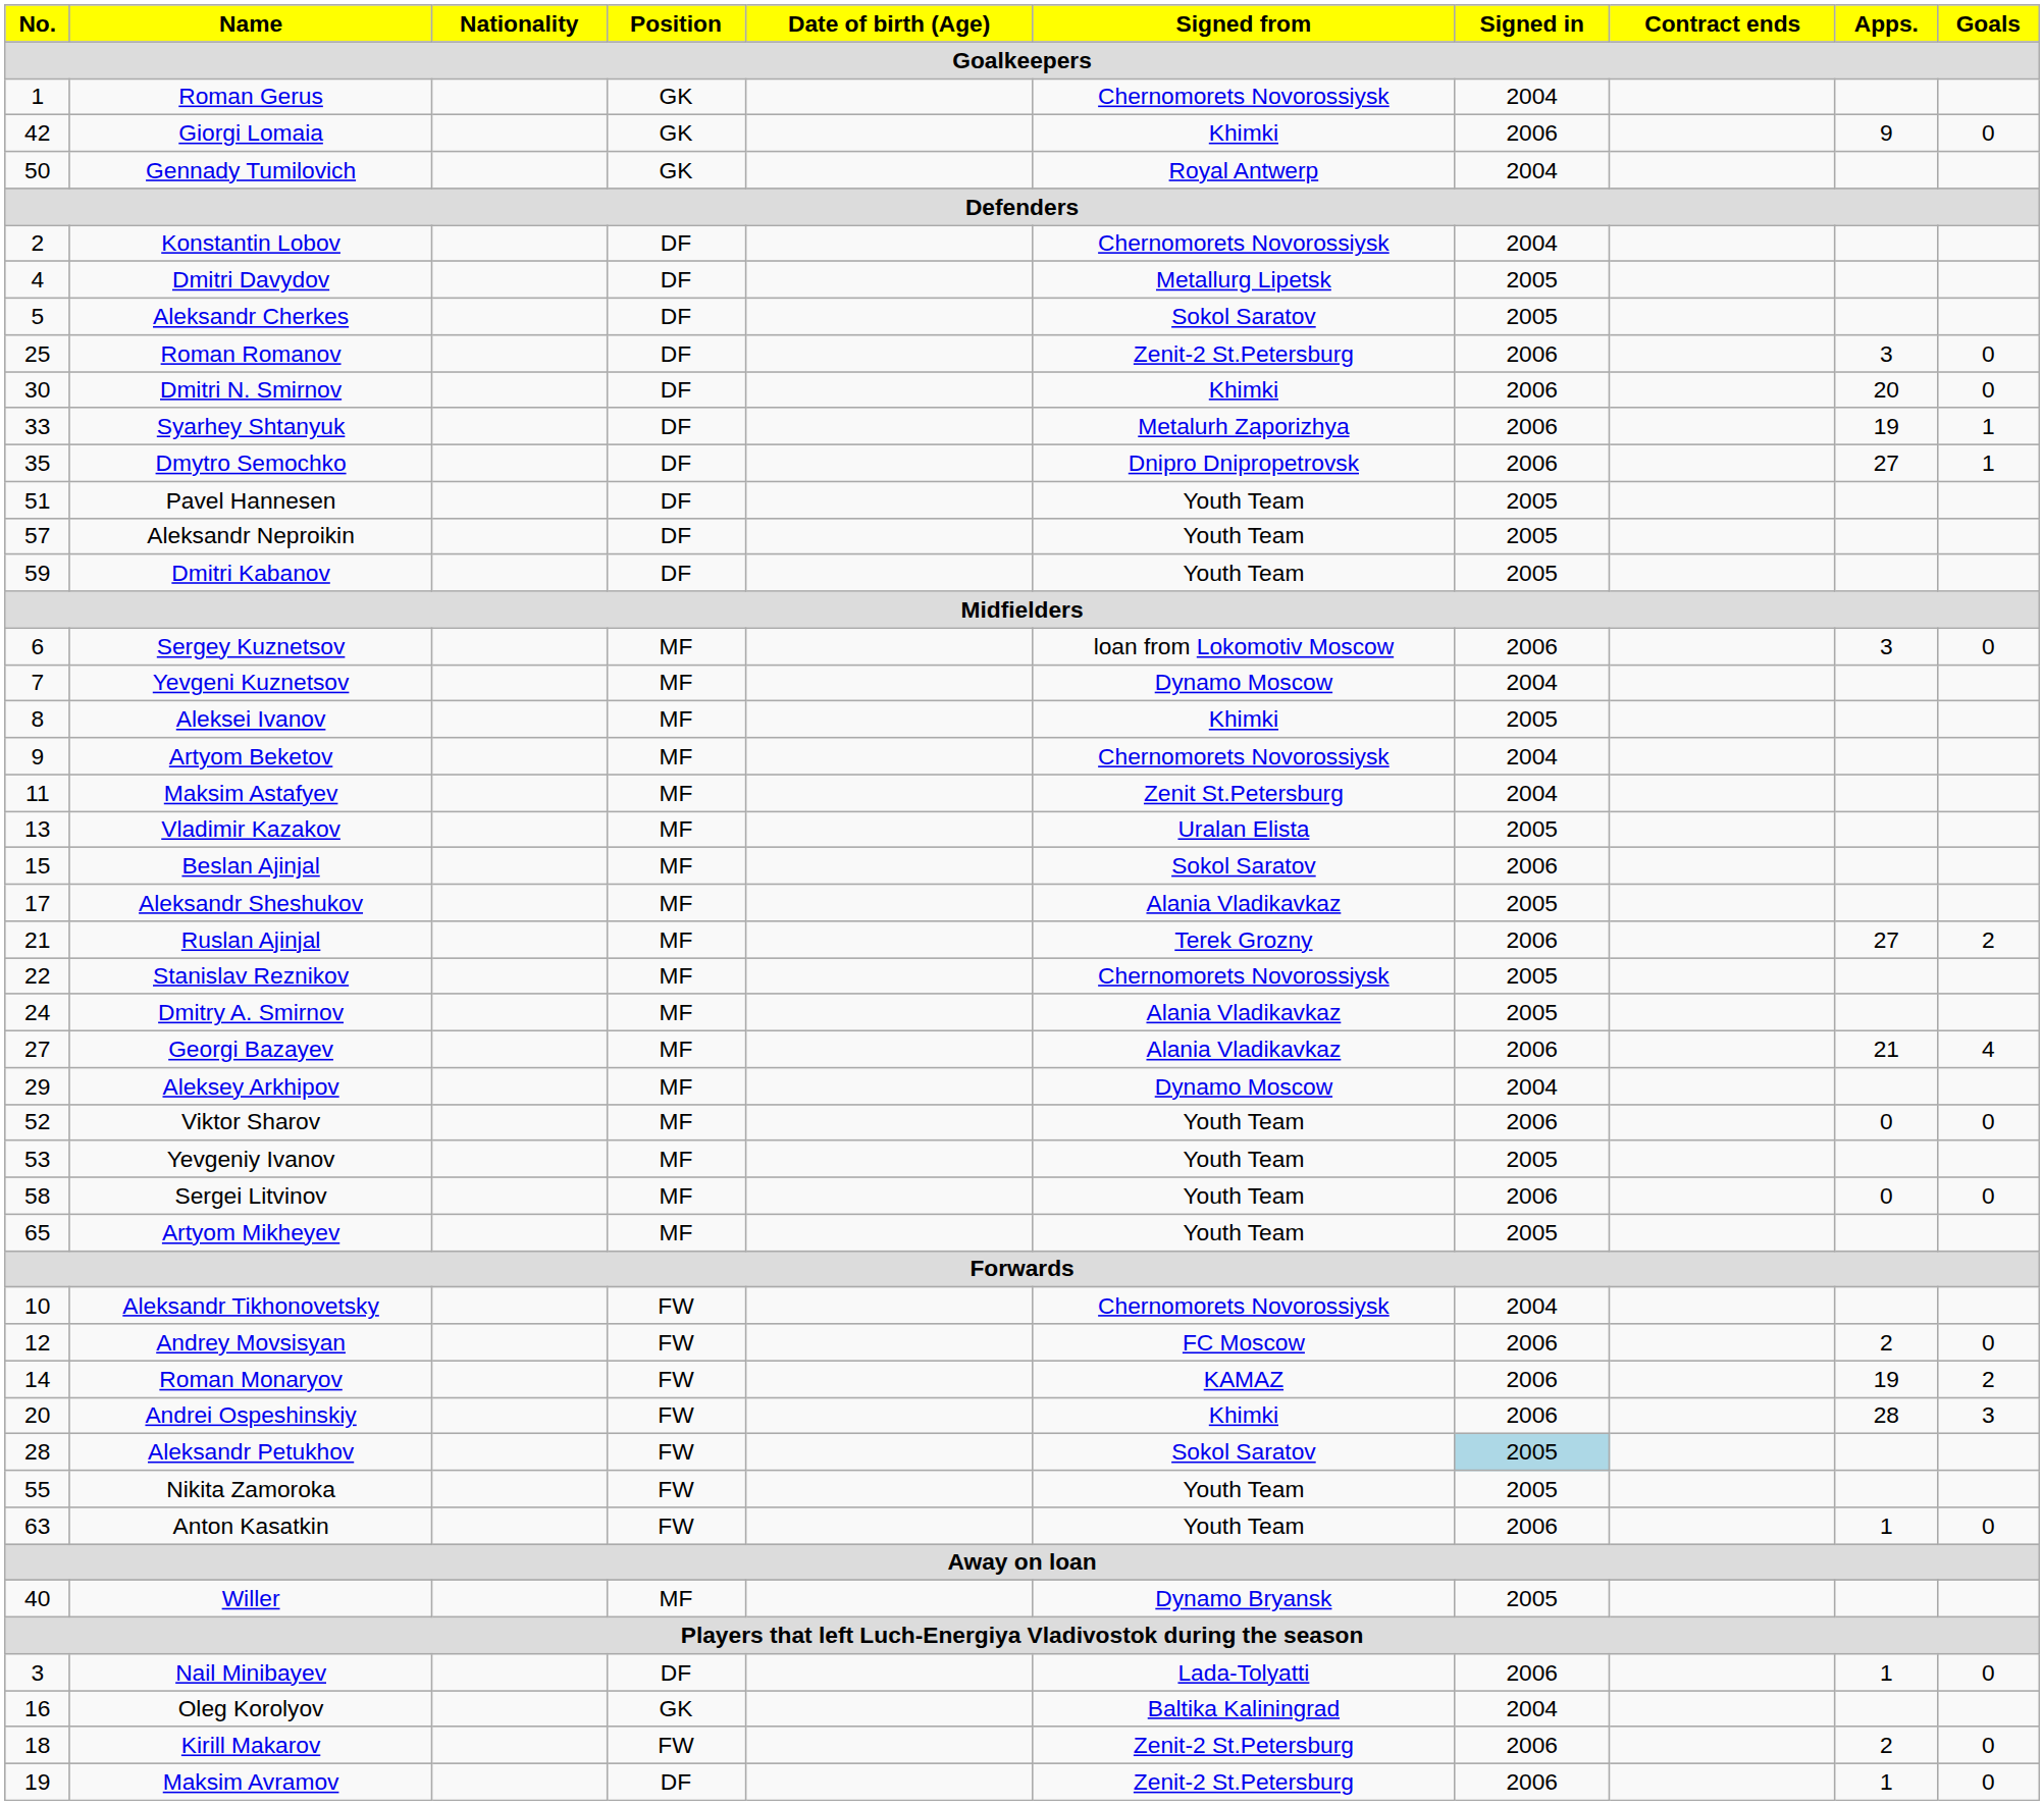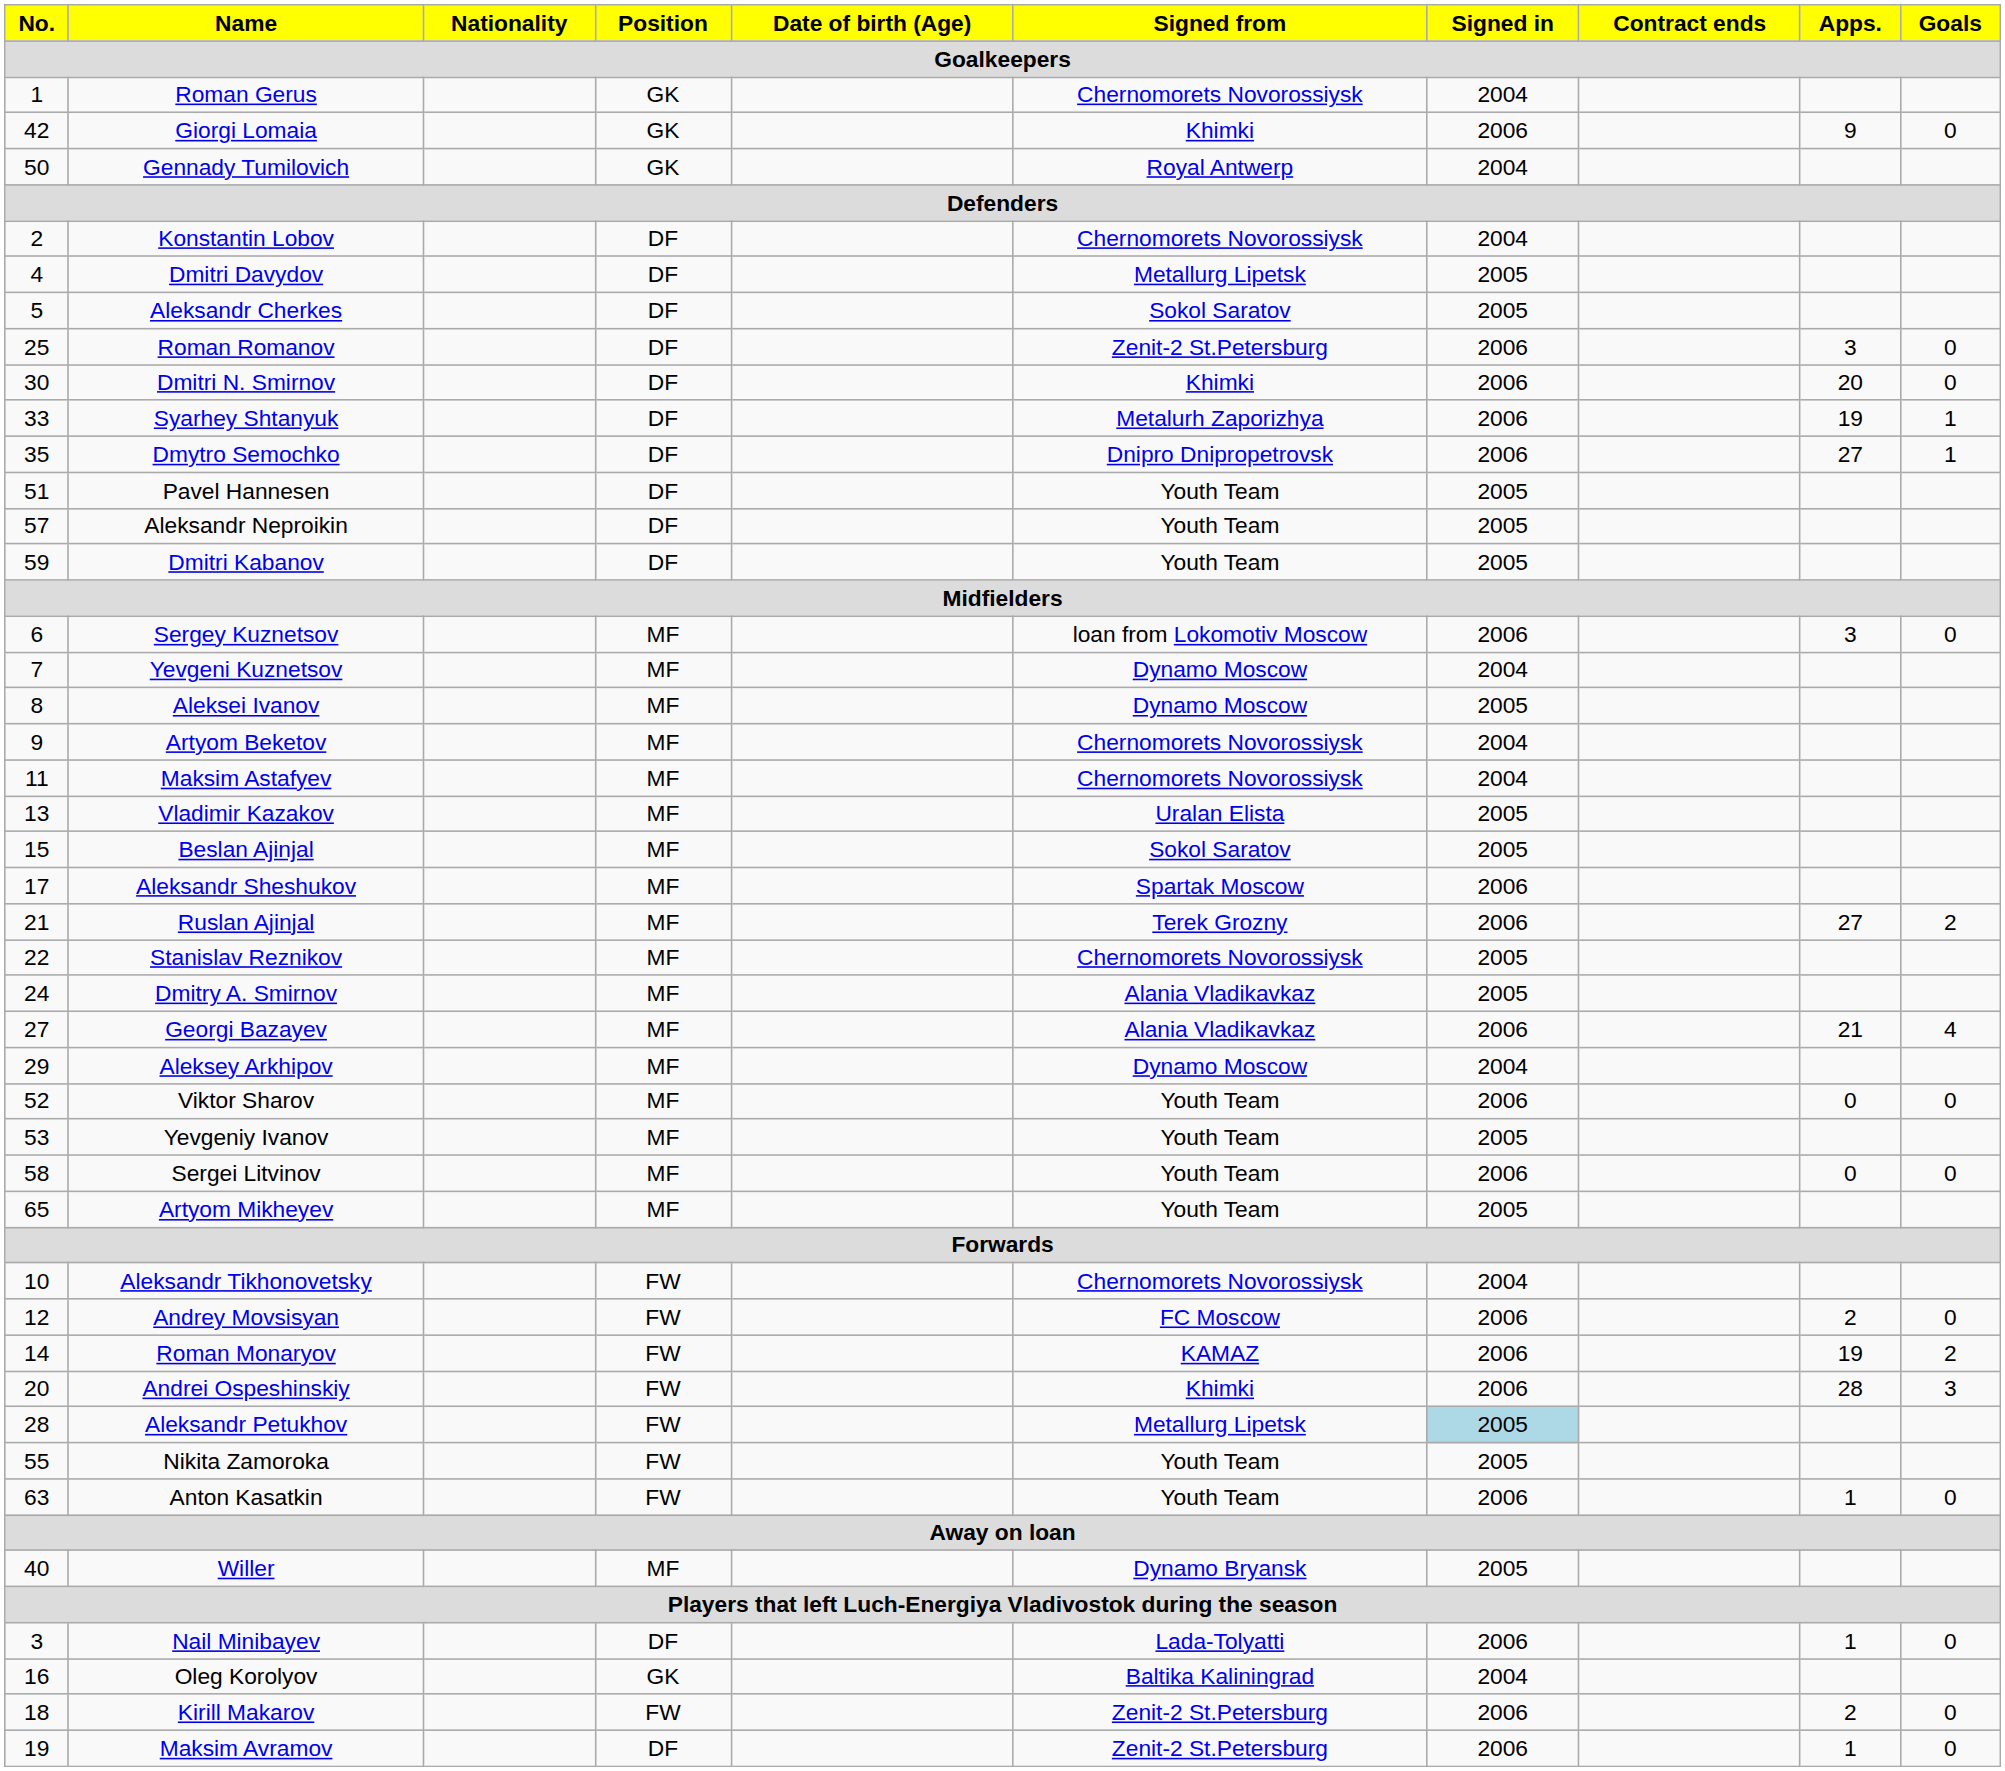Aleksei Ivanov | Signed from: Khimki -> Dynamo Moscow
Maksim Astafyev | Signed from: Zenit St.Petersburg -> Chernomorets Novorossiysk
Beslan Ajinjal | Signed in: 2006 -> 2005
Aleksandr Sheshukov | Signed from: Alania Vladikavkaz -> Spartak Moscow
Aleksandr Sheshukov | Signed in: 2005 -> 2006
Aleksandr Petukhov | Signed from: Sokol Saratov -> Metallurg Lipetsk
